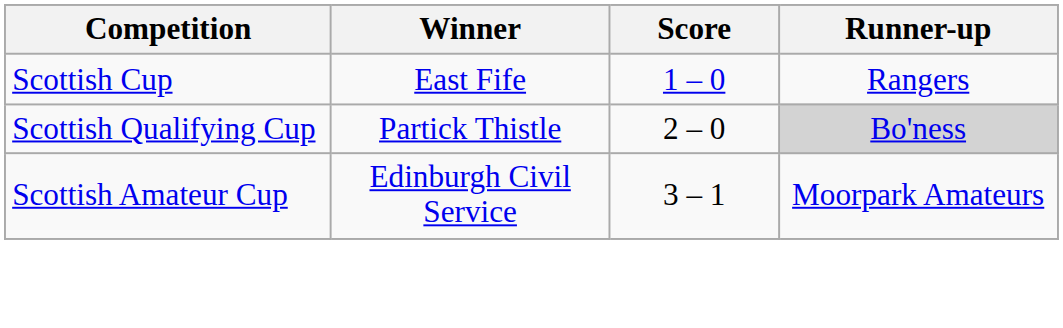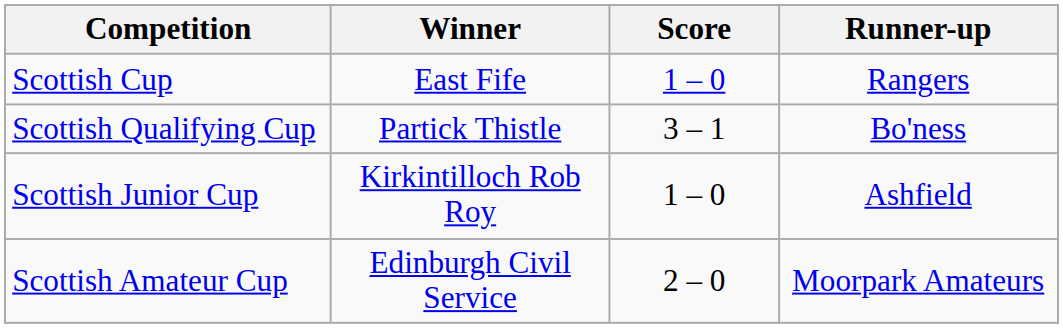Scottish Qualifying Cup | Score: 2 – 0 -> 3 – 1
Scottish Qualifying Cup | Runner-up: lightgrey background -> no background
+ row: Scottish Junior Cup | Kirkintilloch Rob Roy | 1 – 0 | Ashfield
Scottish Amateur Cup | Score: 3 – 1 -> 2 – 0
